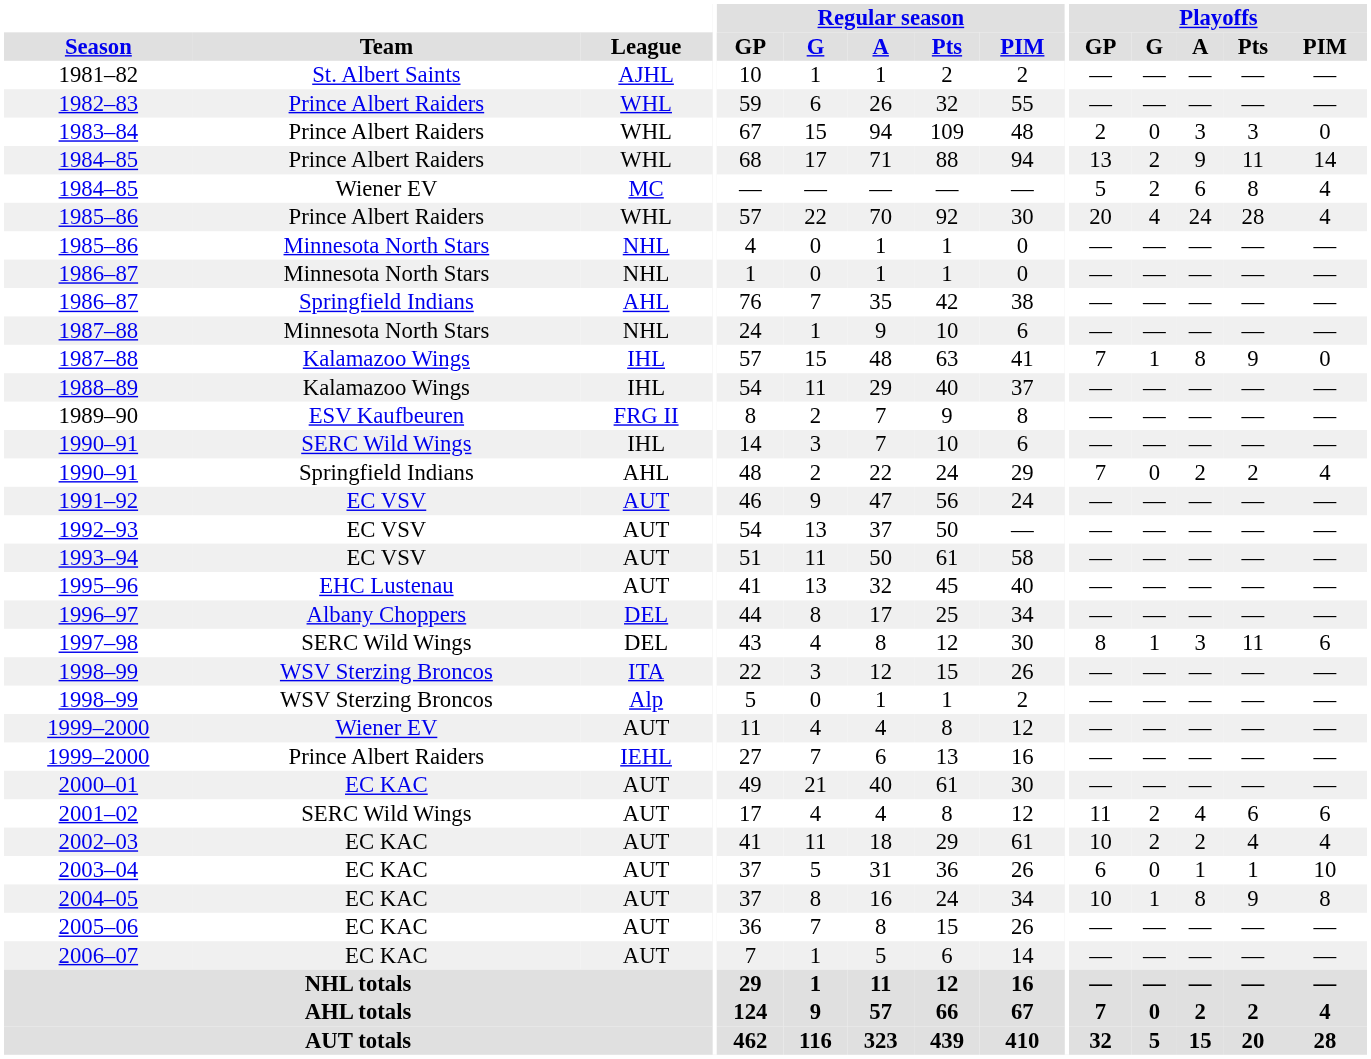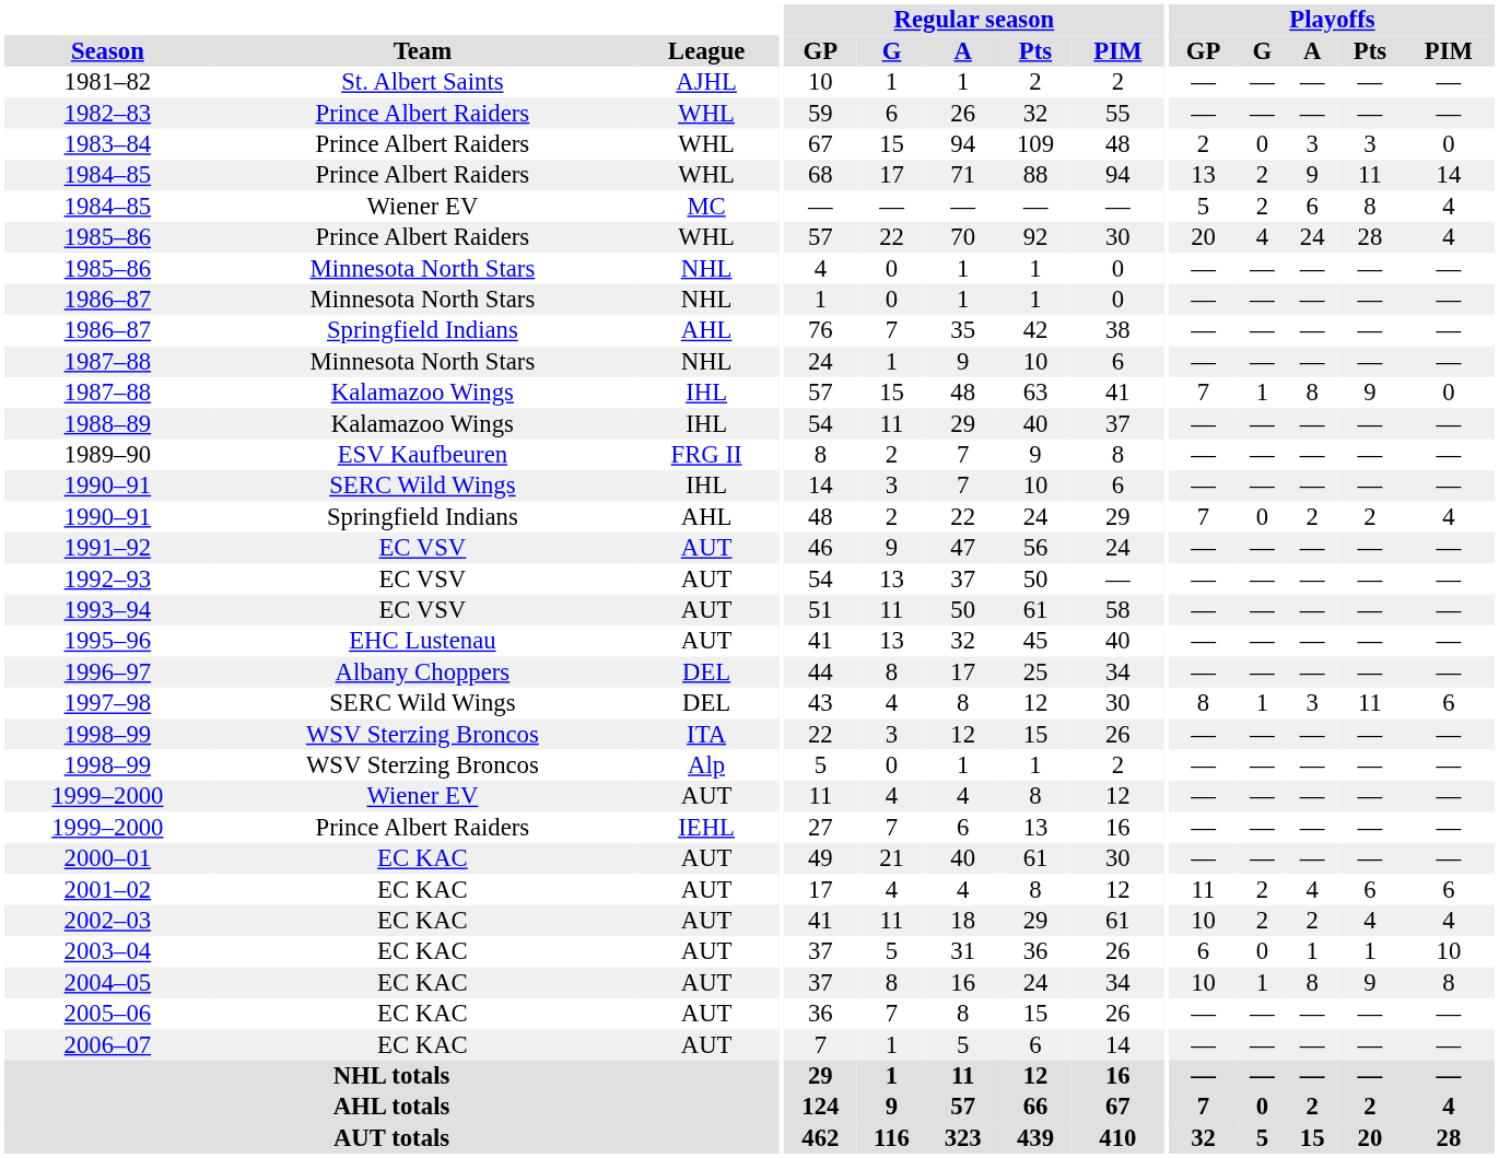2001–02 | Team: SERC Wild Wings -> EC KAC
